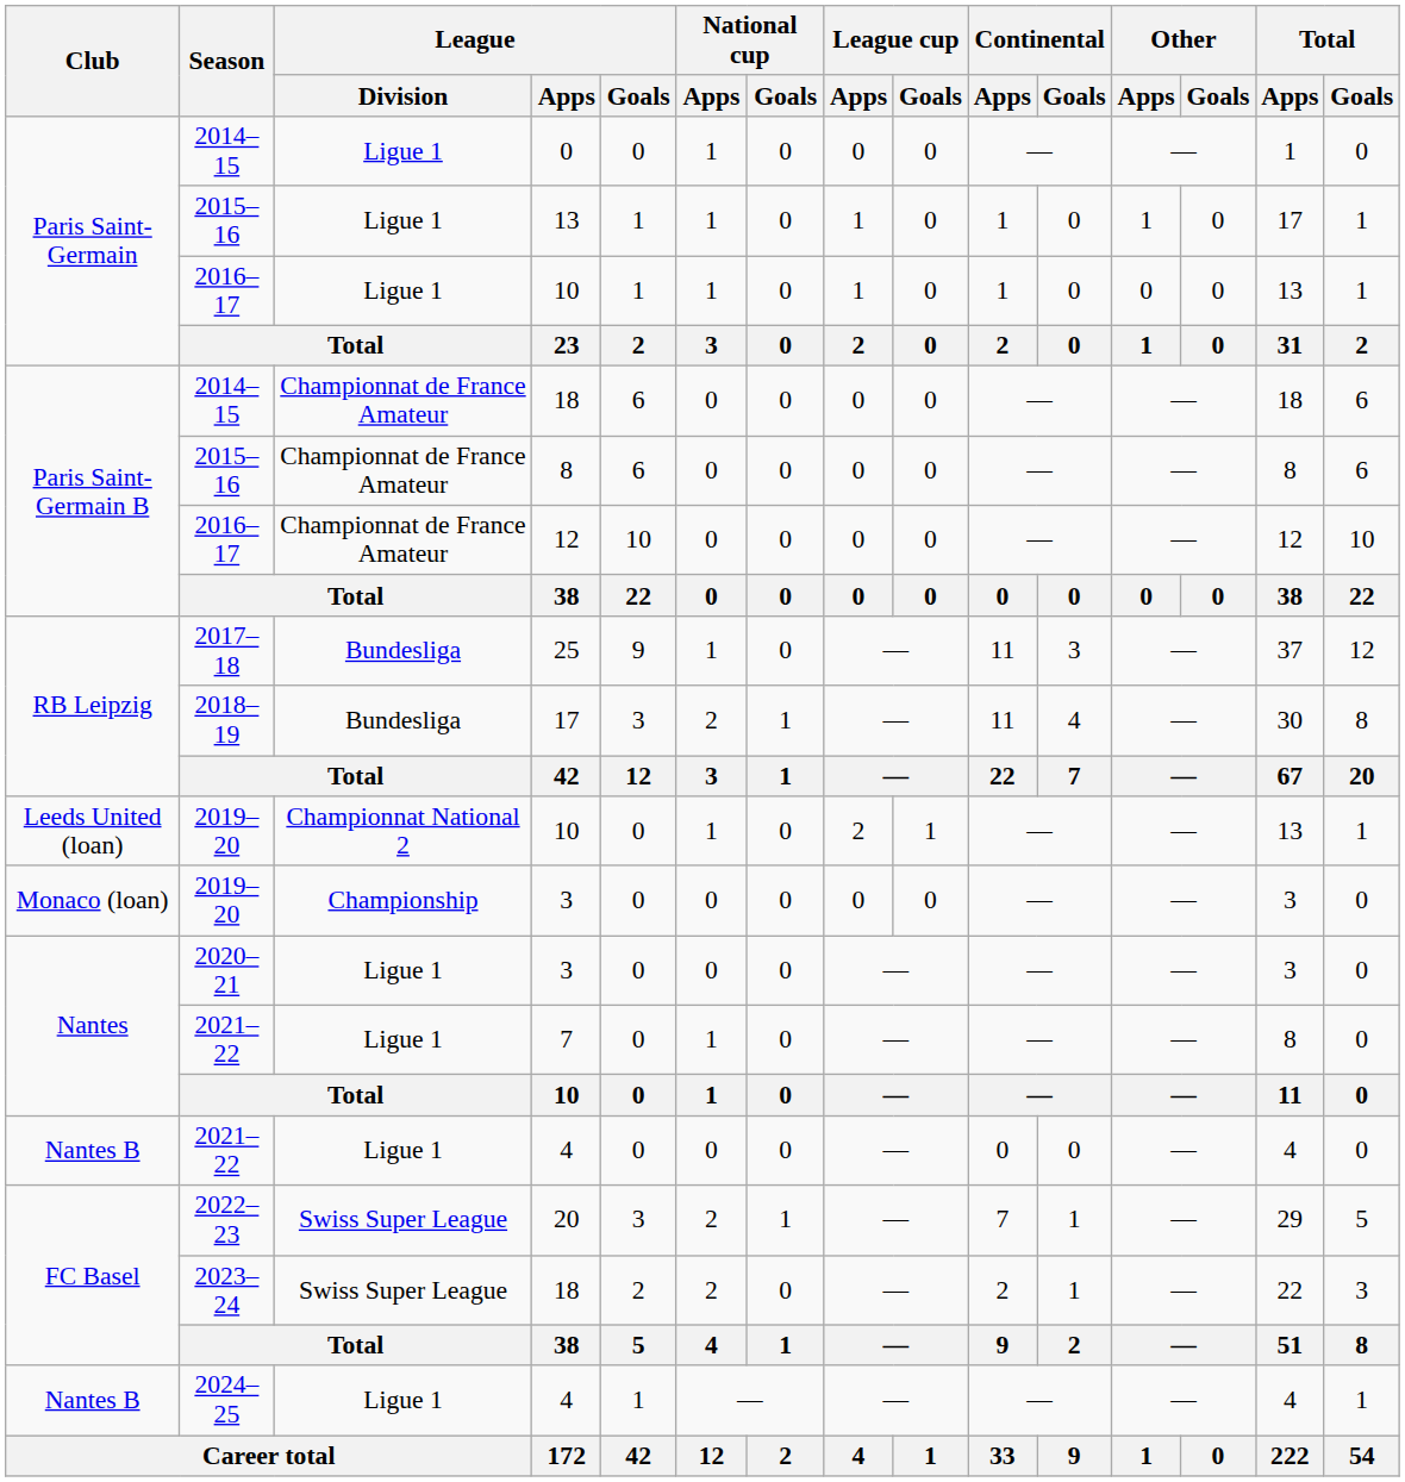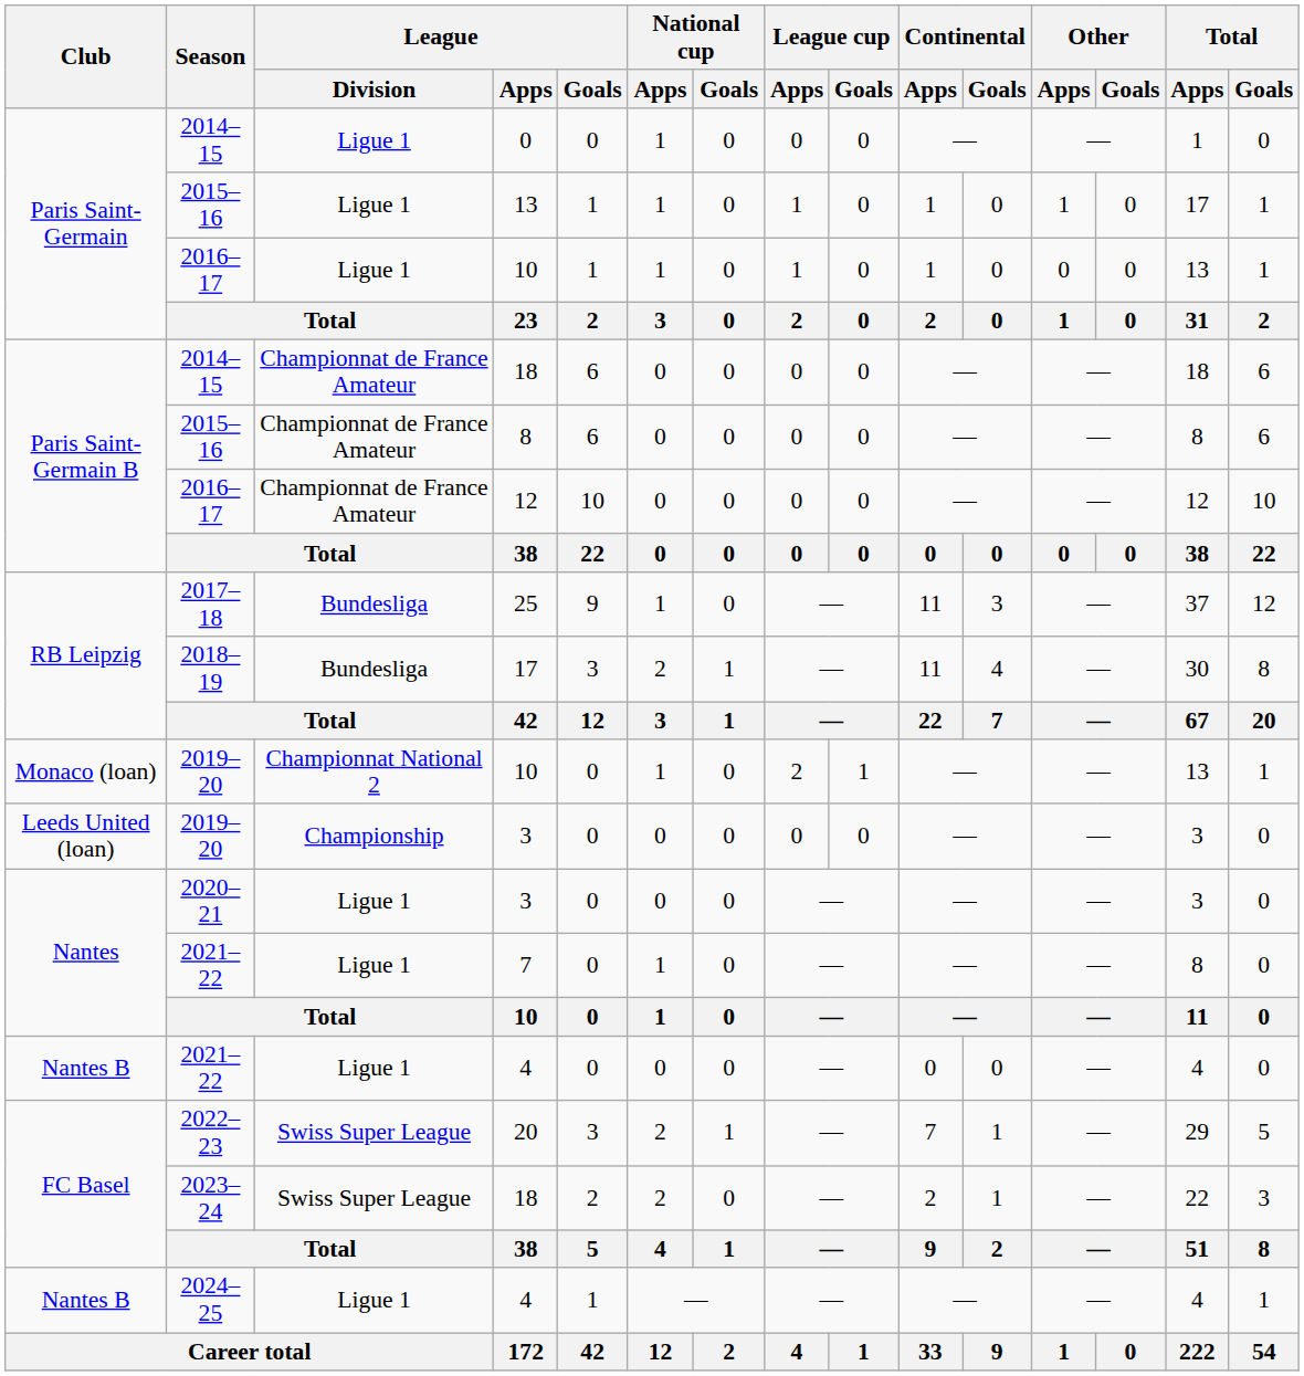2019–20 / 10 | Club: Leeds United (loan) -> Monaco (loan)
2019–20 / 3 | Club: Monaco (loan) -> Leeds United (loan)
